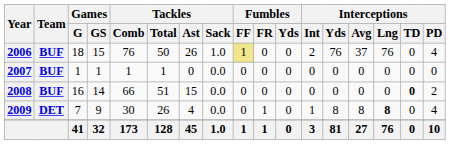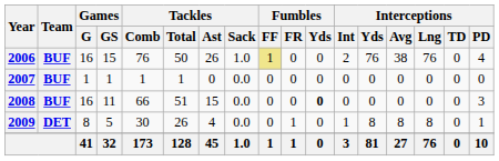2006 | Games / G: 18 -> 16
2006 | Interceptions / Avg: 37 -> 38
2008 | Games / GS: 14 -> 11
2008 | Fumbles / Yds: normal -> bold
2008 | Interceptions / TD: bold -> normal
2008 | Interceptions / PD: 2 -> 3
2009 | Games / G: 7 -> 8
2009 | Games / GS: 9 -> 5
2009 | Interceptions / Lng: bold -> normal
2009 | Interceptions / PD: 4 -> 1
